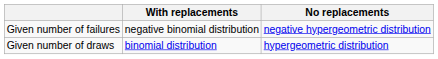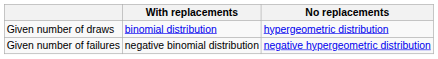rows swapped: Given number of draws <-> Given number of failures
